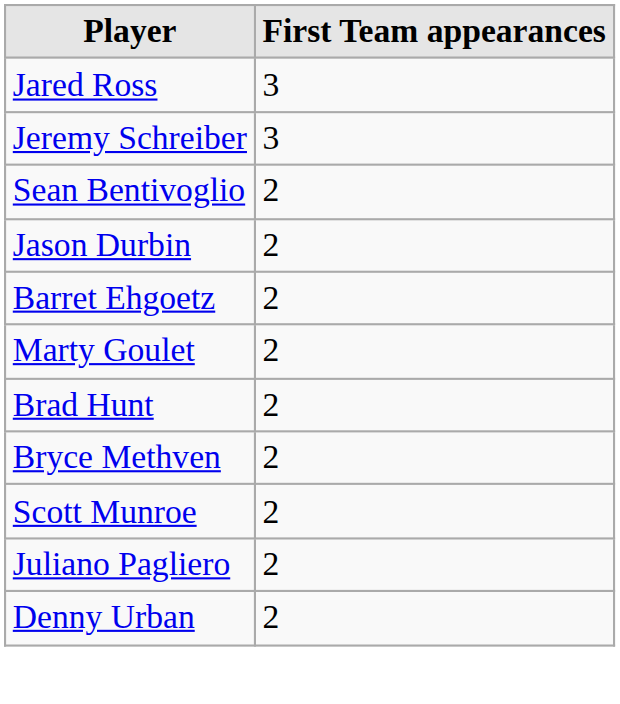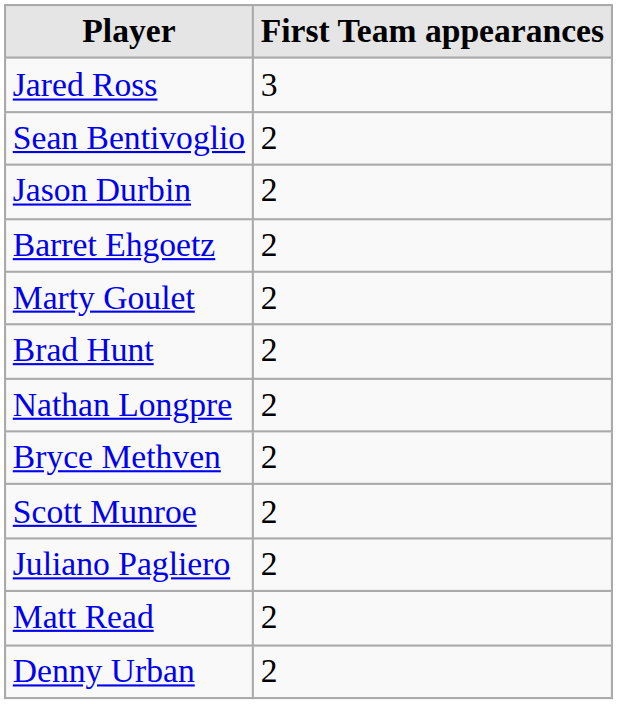- row: Jeremy Schreiber | 3
+ row: Nathan Longpre | 2
+ row: Matt Read | 2
